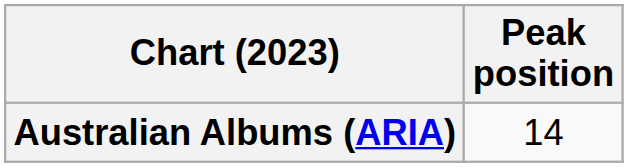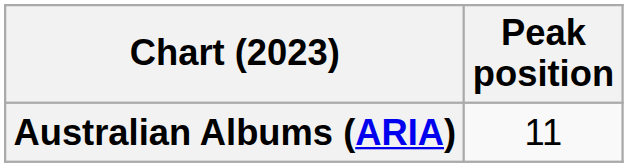Australian Albums (ARIA) | Peak position: 14 -> 11
